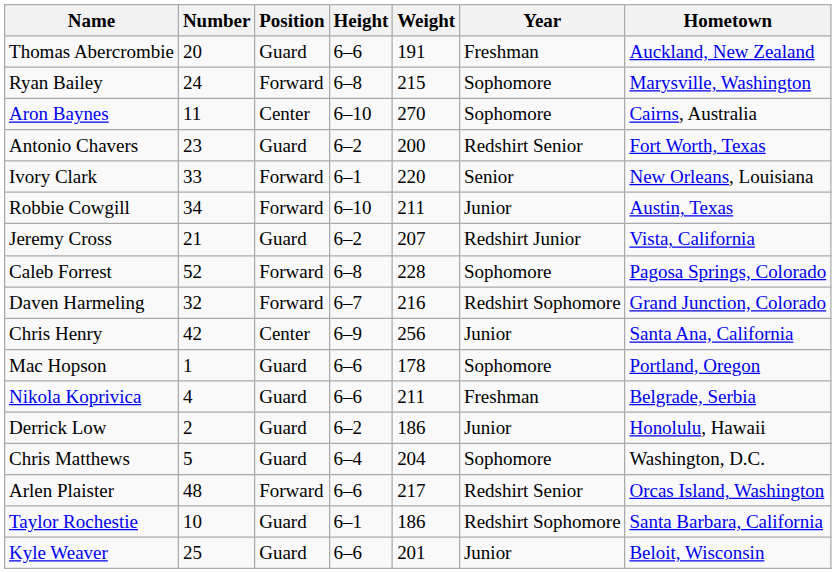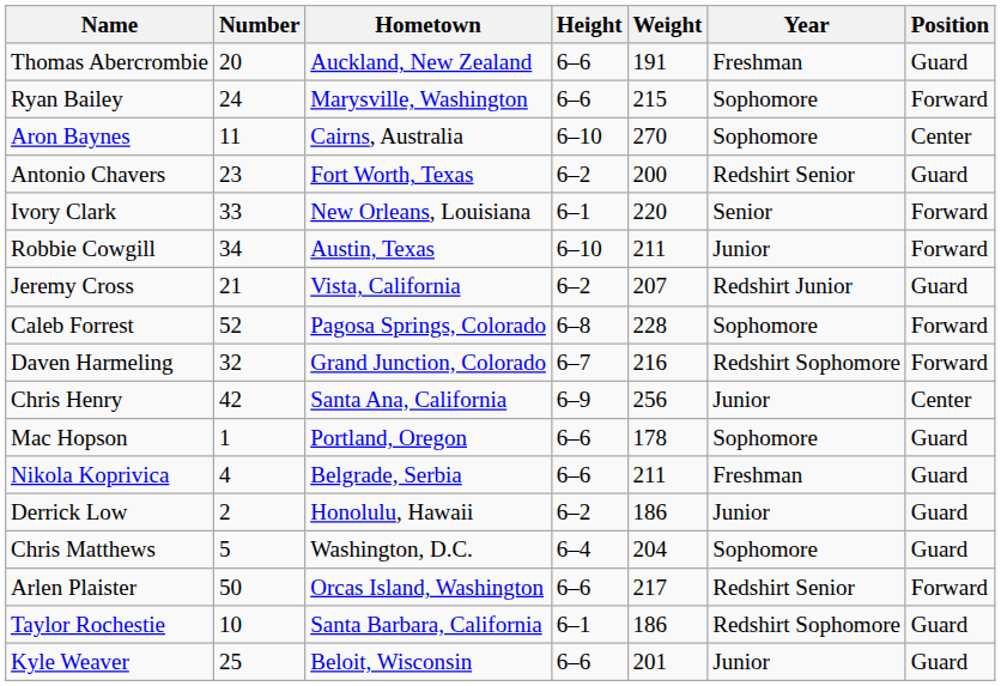columns swapped: Position <-> Hometown
Ryan Bailey | Height: 6–8 -> 6–6
Arlen Plaister | Number: 48 -> 50
